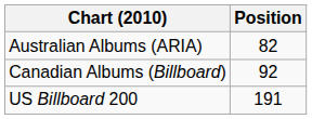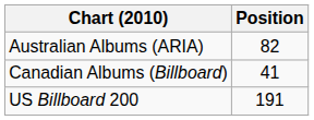Canadian Albums (Billboard) | Position: 92 -> 41
